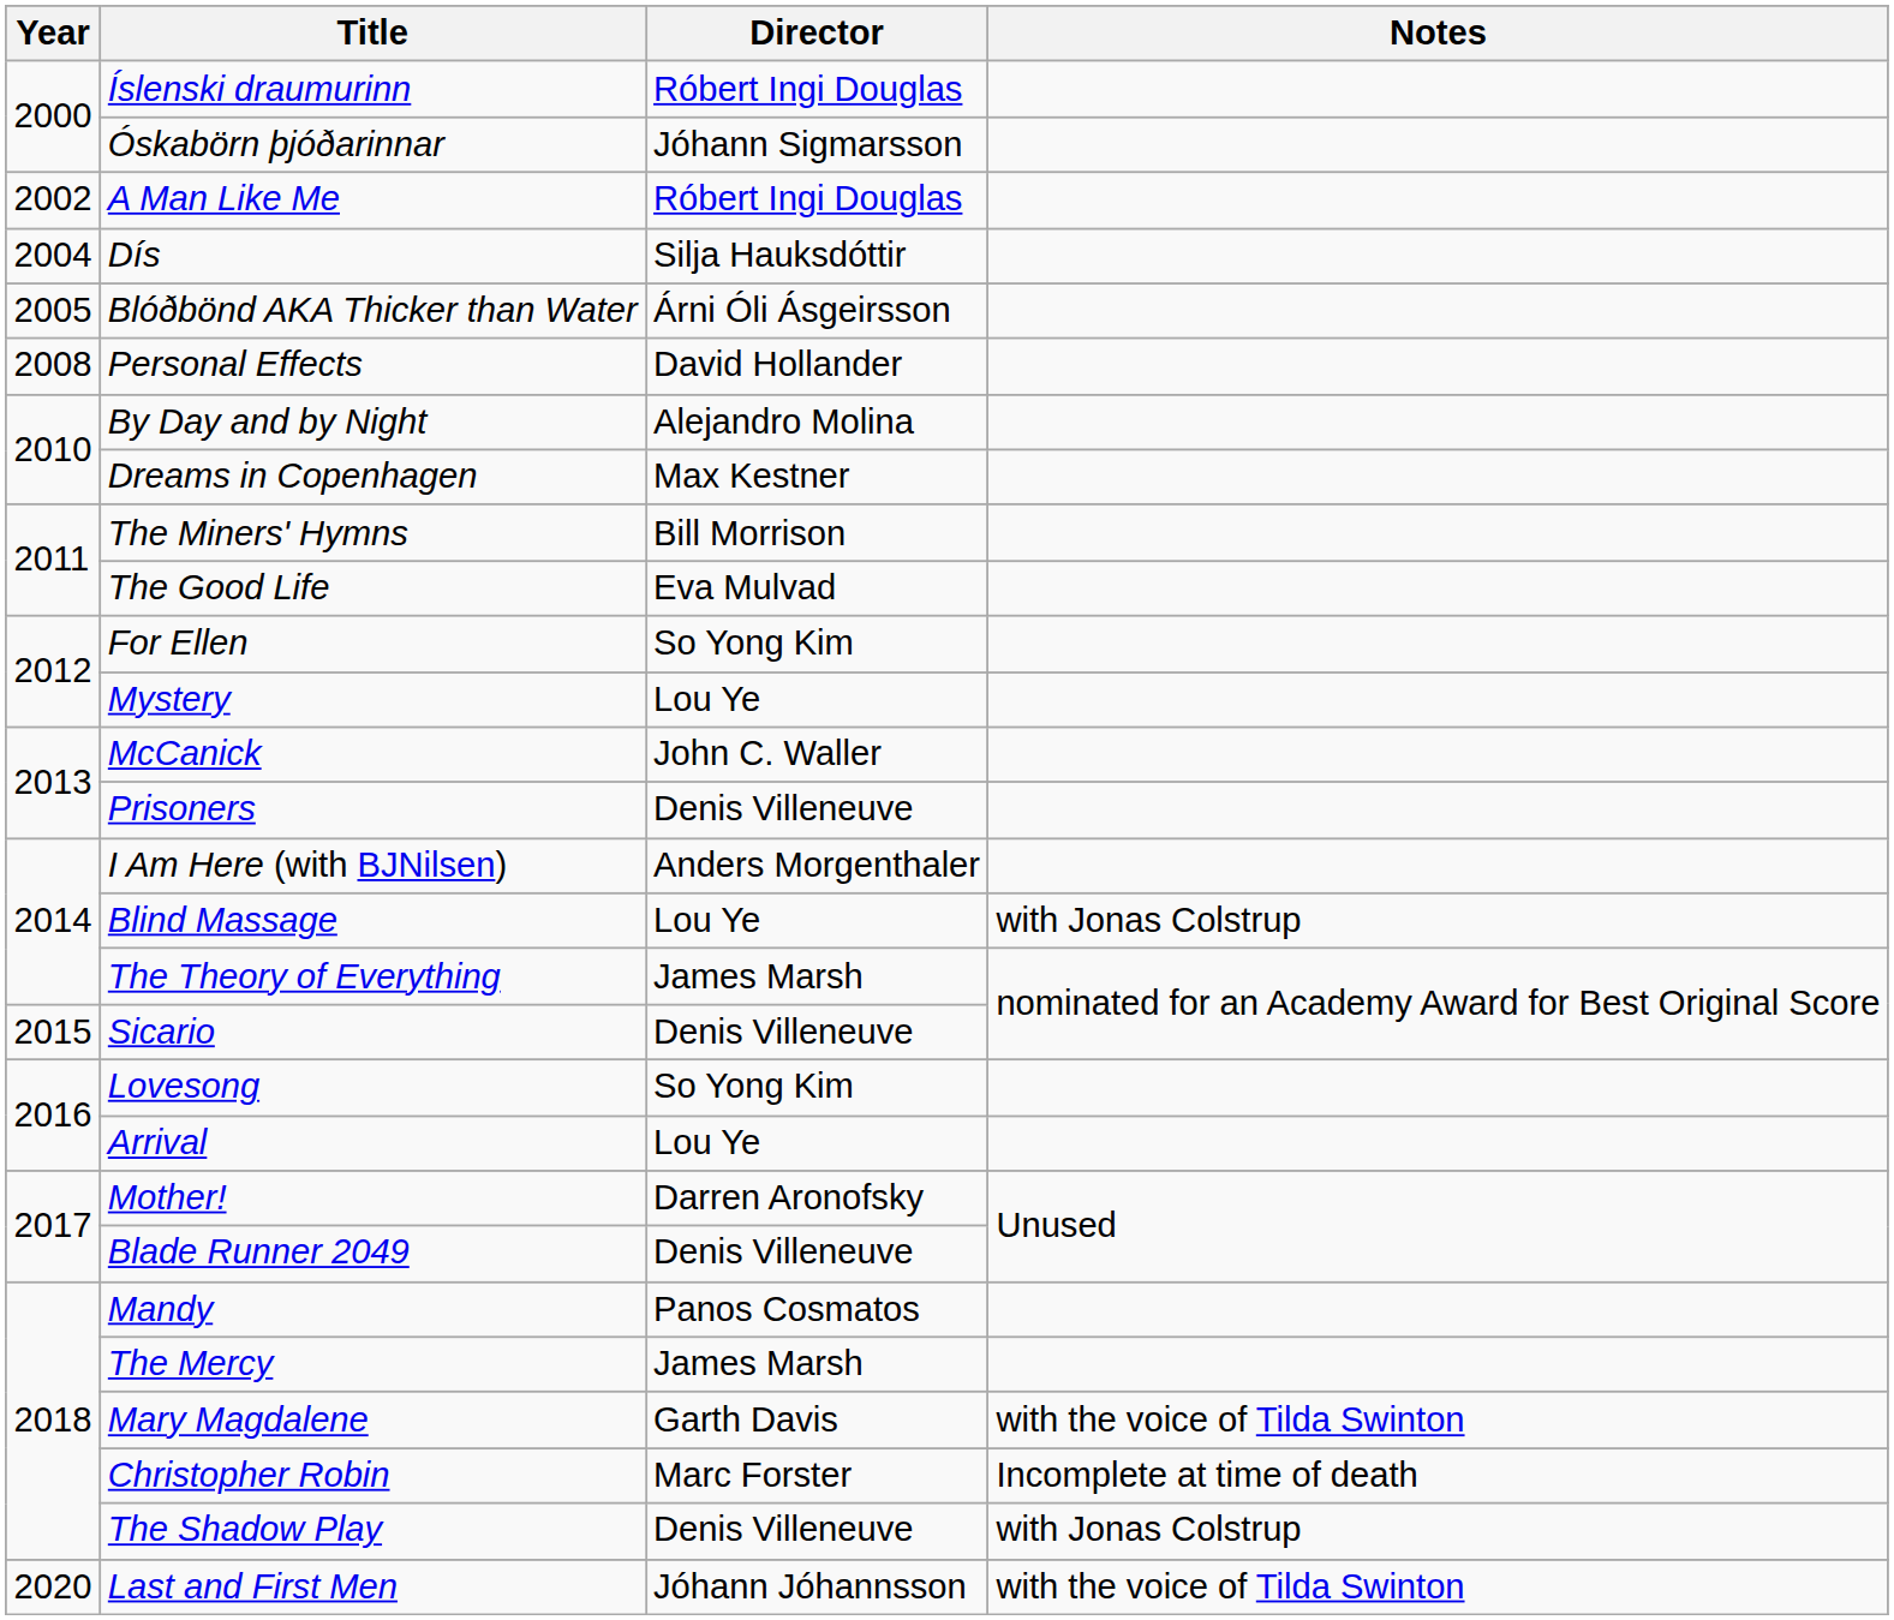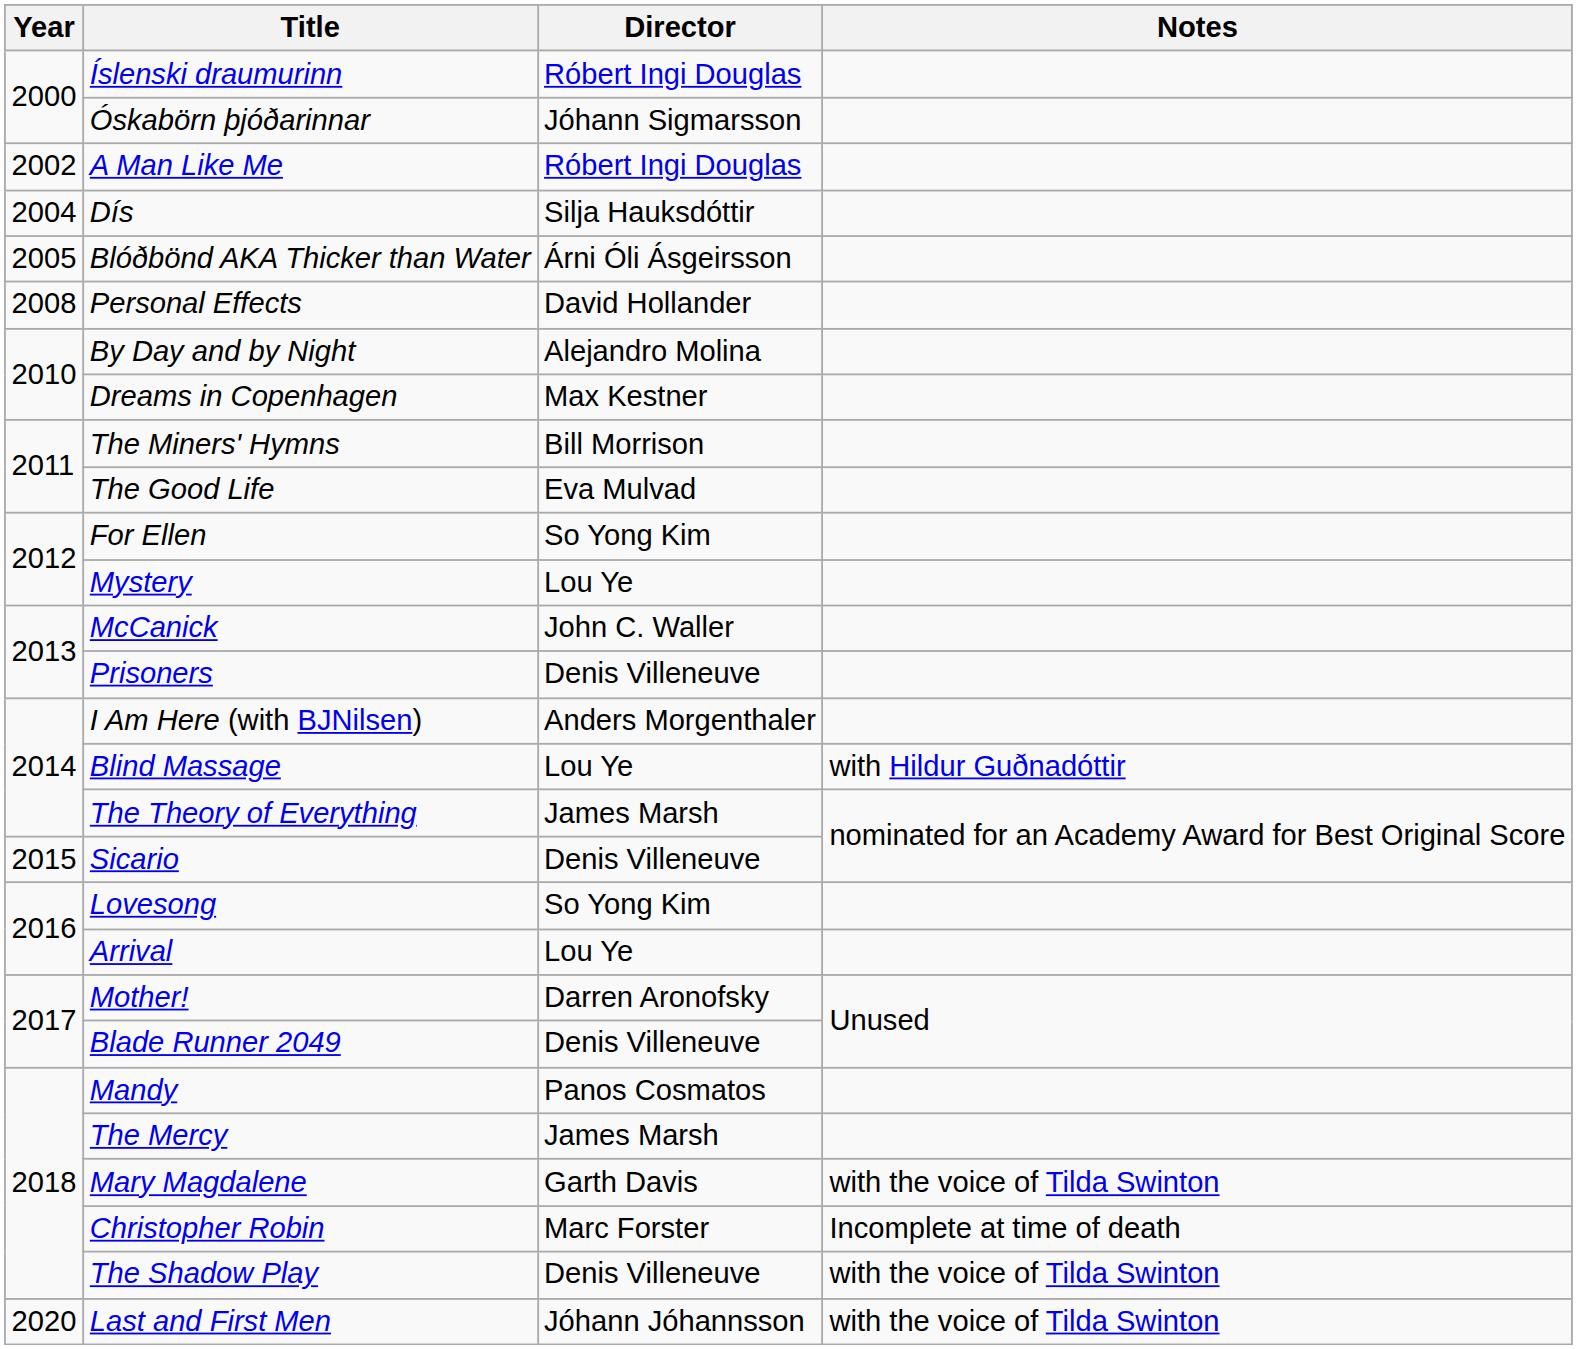Blind Massage | Notes: with Jonas Colstrup -> with Hildur Guðnadóttir
The Shadow Play | Notes: with Jonas Colstrup -> with the voice of Tilda Swinton
